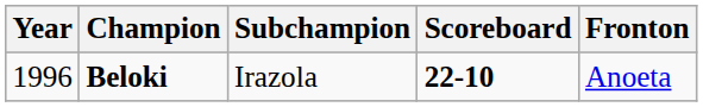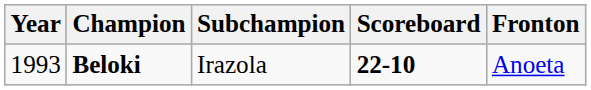Beloki | Year: 1996 -> 1993
